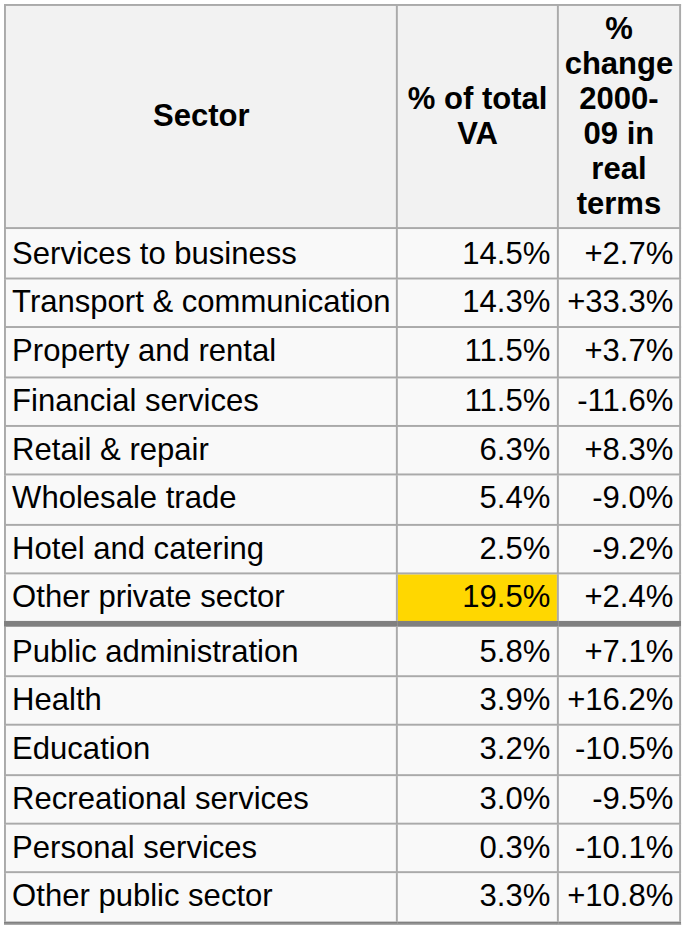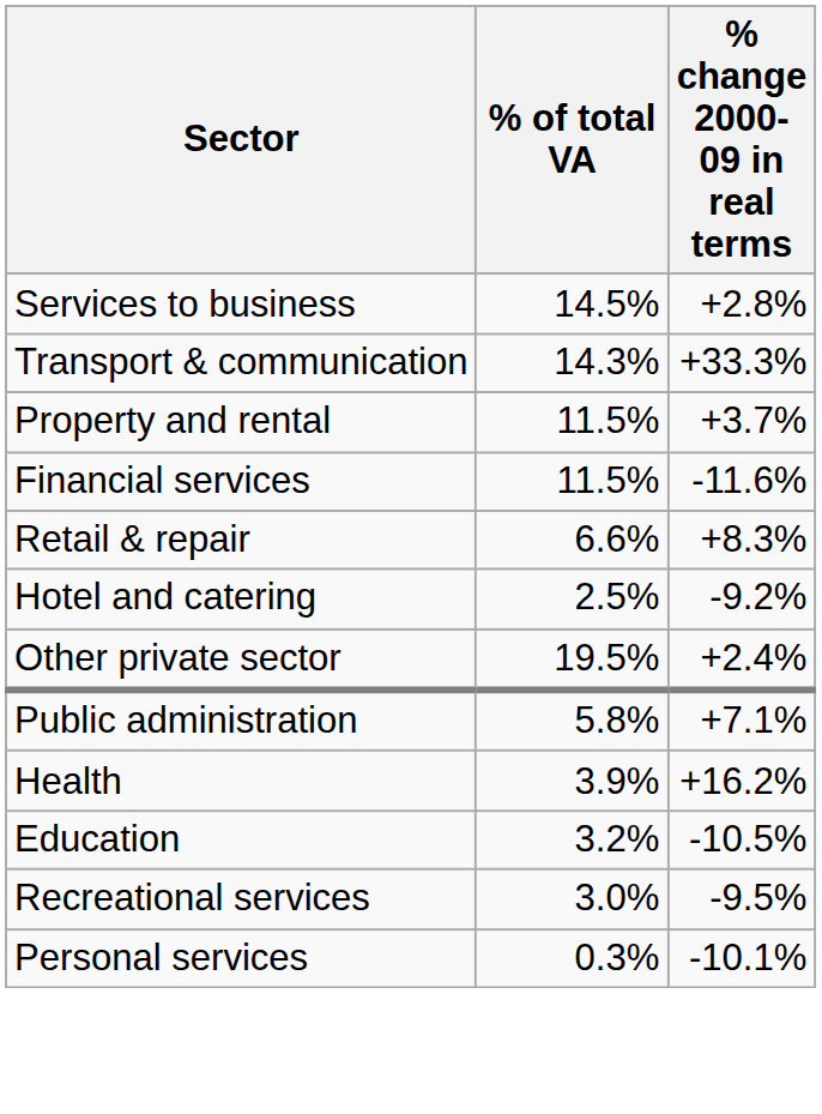Services to business | % change 2000-09 in real terms: +2.7% -> +2.8%
Retail & repair | % of total VA: 6.3% -> 6.6%
- row: Wholesale trade | 5.4% | -9.0%
Other private sector | % of total VA: gold background -> no background
- row: Other public sector | 3.3% | +10.8%
